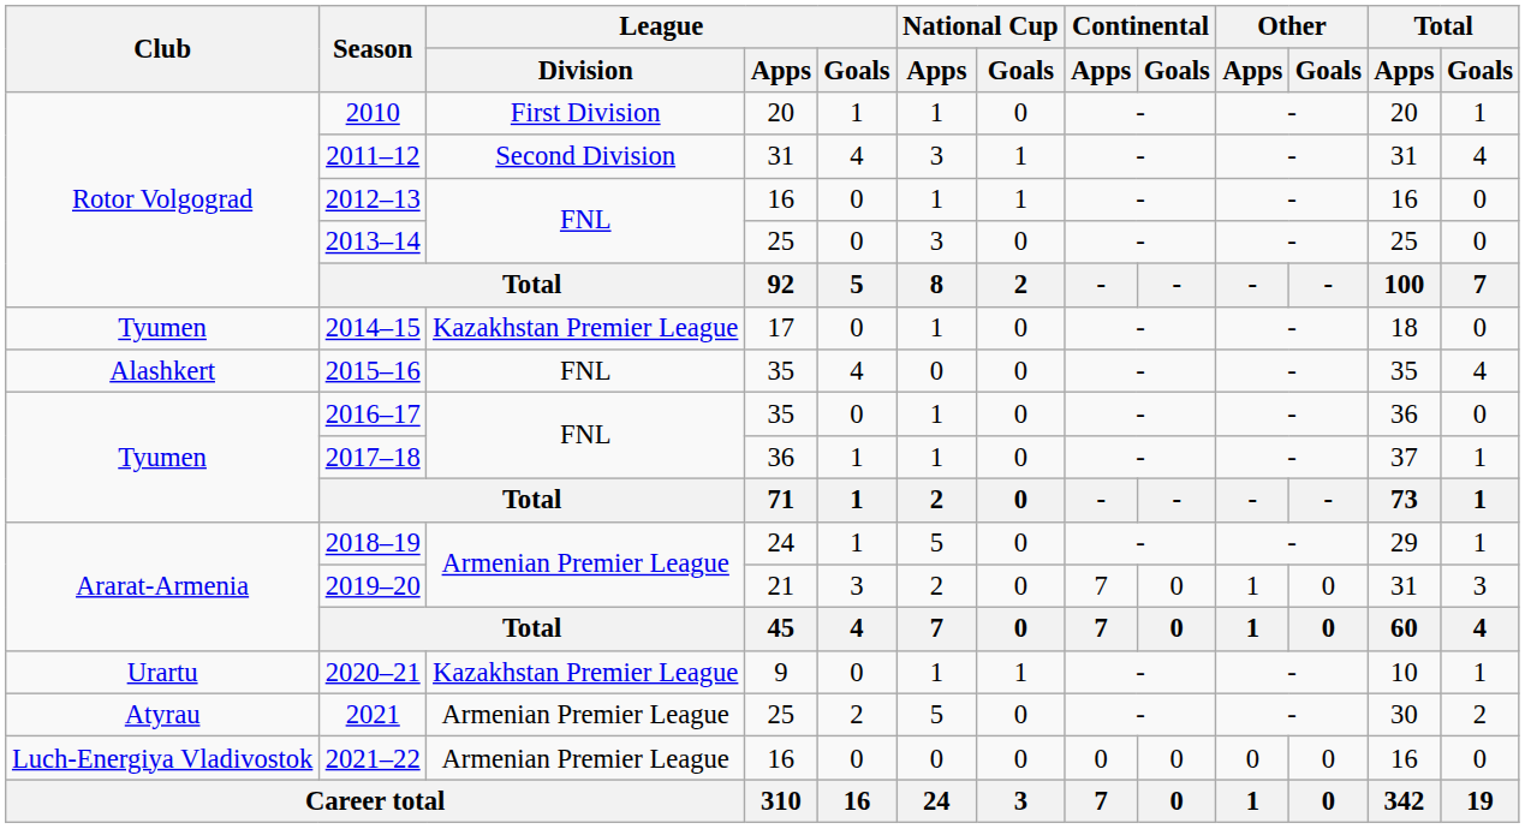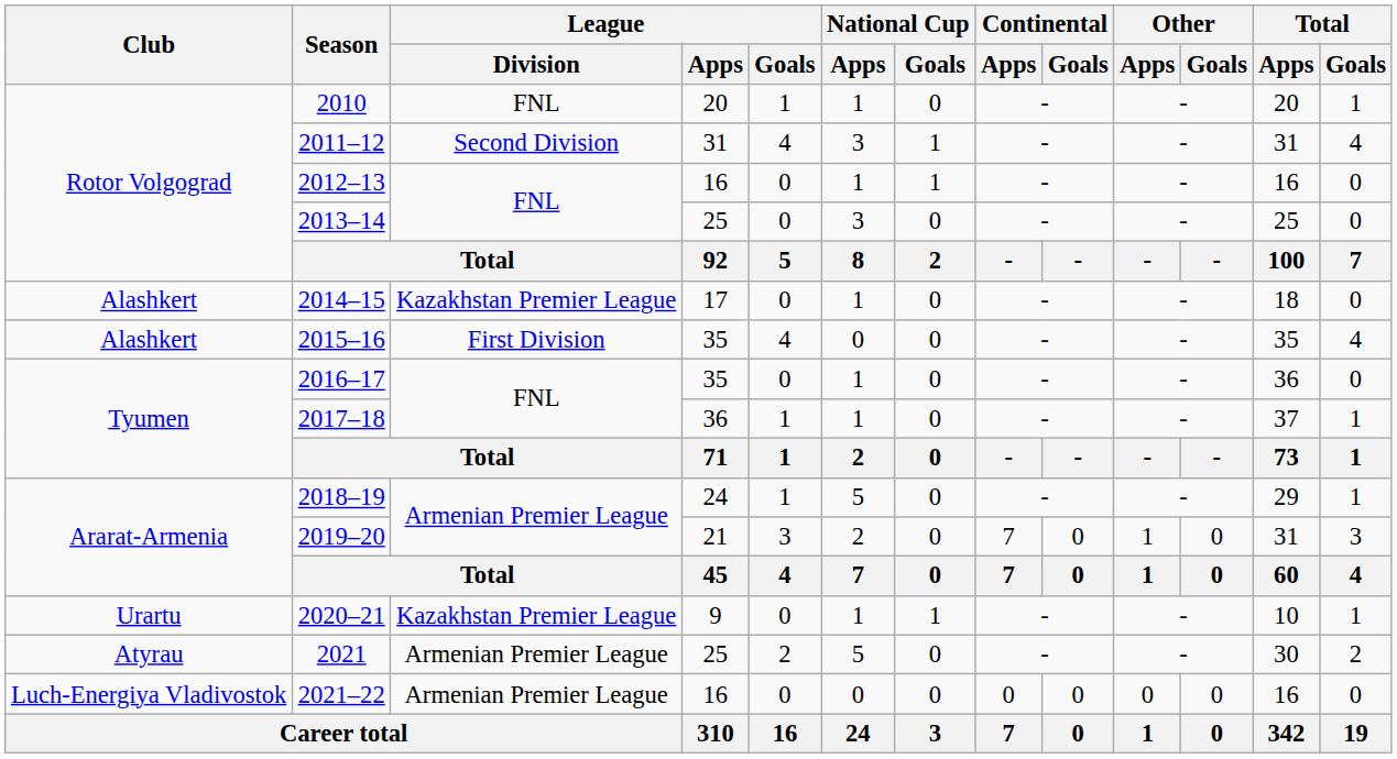2010 | League / Division: First Division -> FNL
2014–15 | Club: Tyumen -> Alashkert
2015–16 | League / Division: FNL -> First Division
